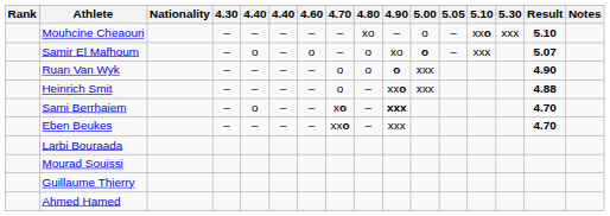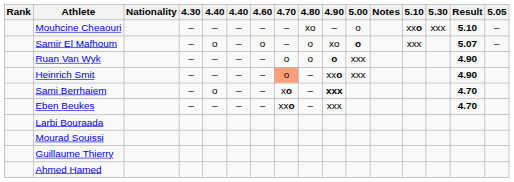columns swapped: 5.05 <-> Notes
Heinrich Smit | 4.70: no background -> lightsalmon background
Heinrich Smit | Result: 4.88 -> 4.90
